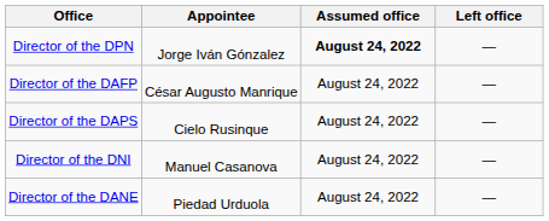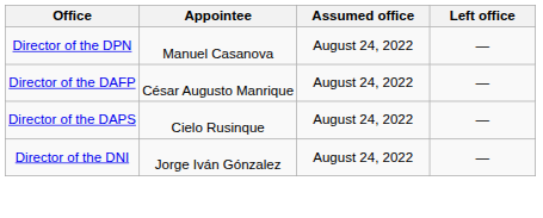Director of the DPN | Appointee: Jorge Iván Gónzalez -> Manuel Casanova
Director of the DPN | Assumed office: bold -> normal
Director of the DNI | Appointee: Manuel Casanova -> Jorge Iván Gónzalez
- row: Director of the DANE | Piedad Urduola | August 24, 2022 | —
